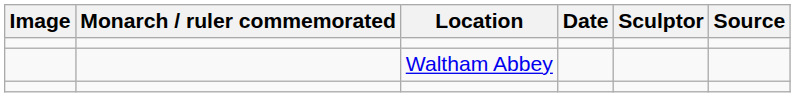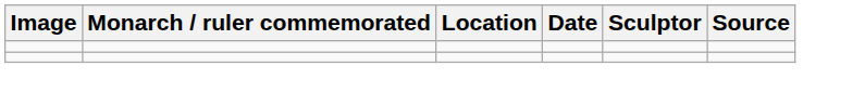- row: Waltham Abbey
